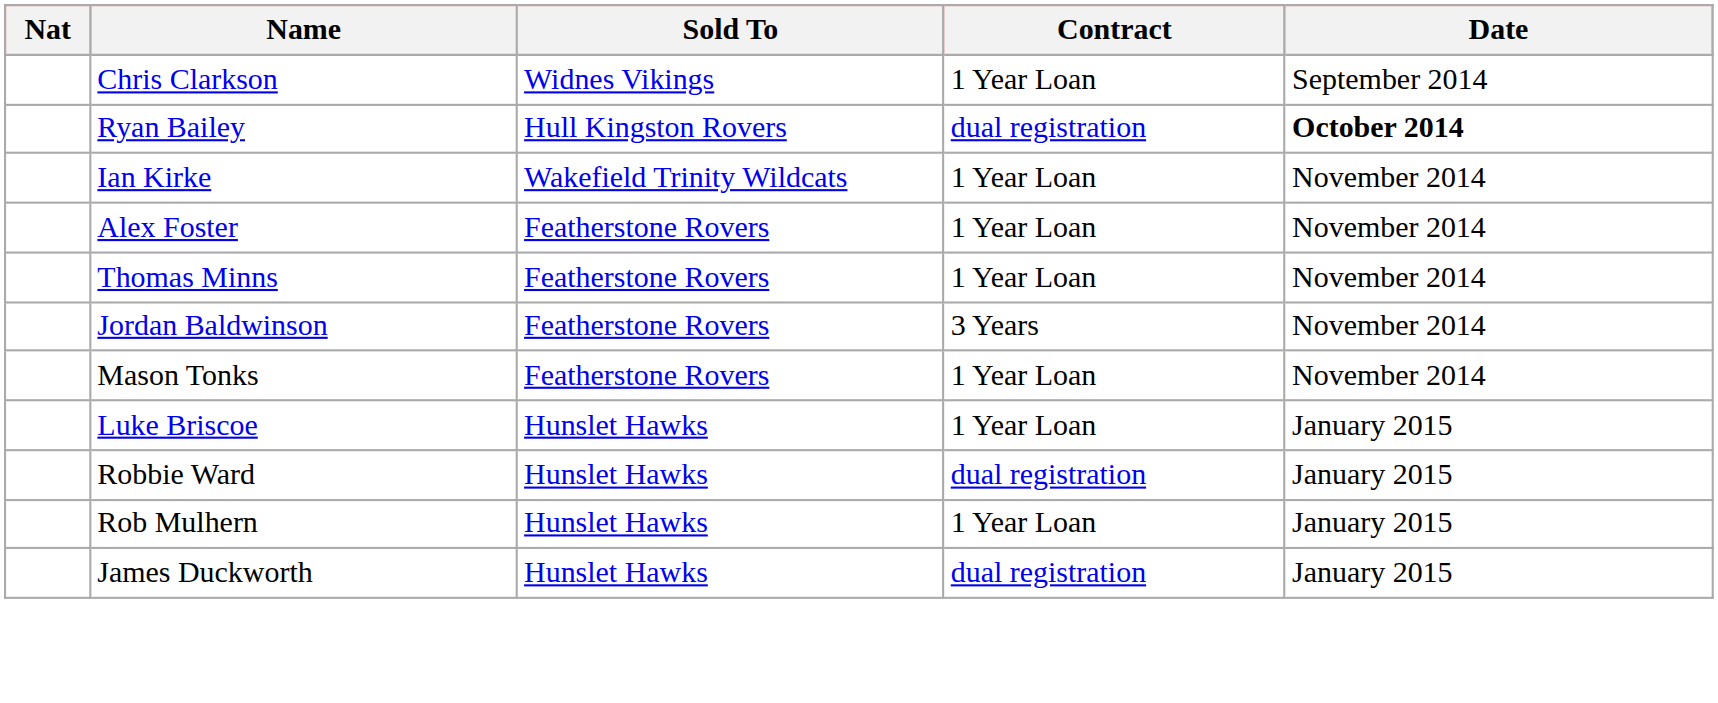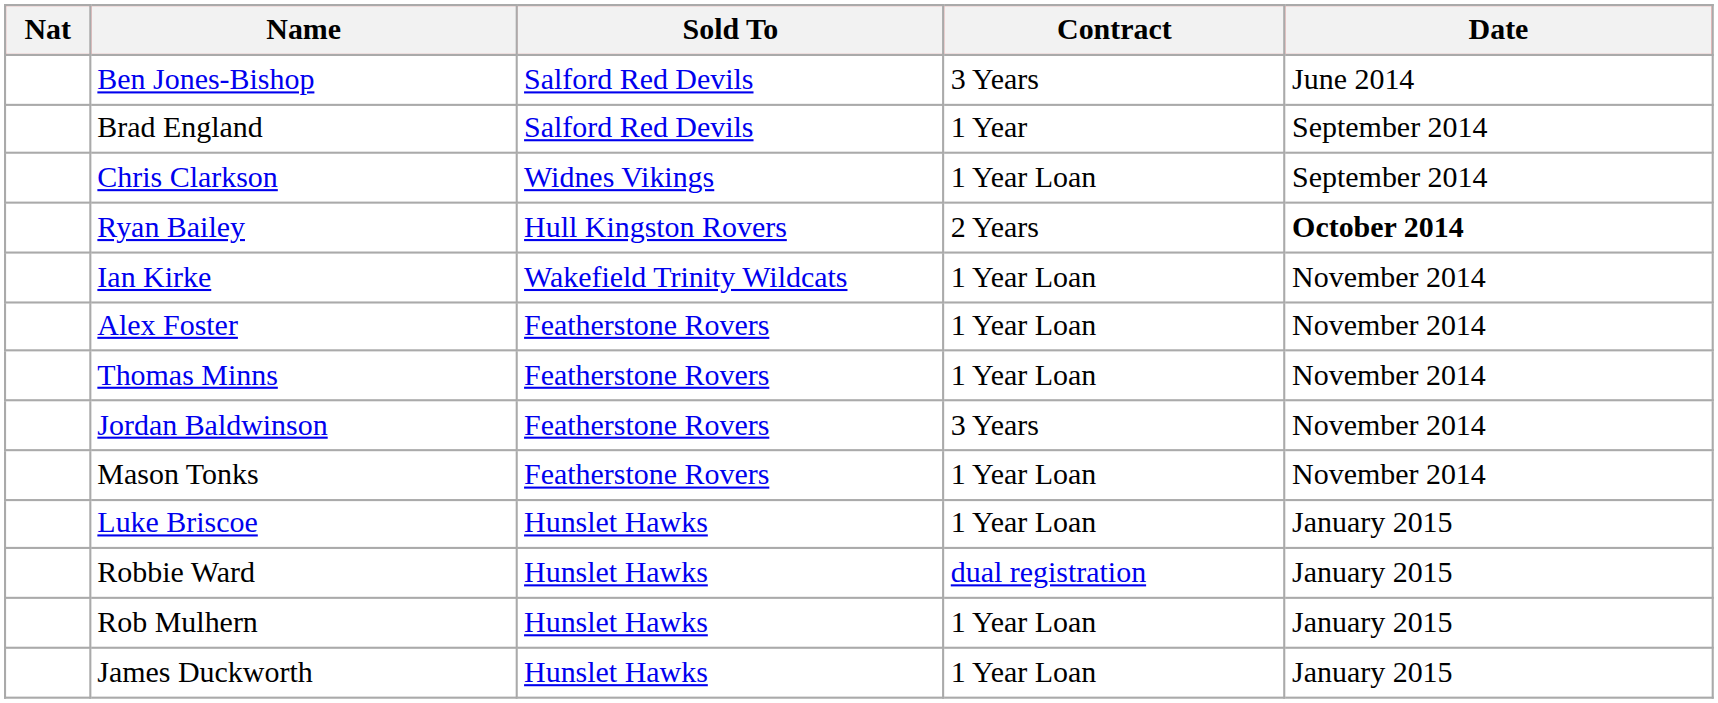+ row: Ben Jones-Bishop | Salford Red Devils | 3 Years | June 2014
+ row: Brad England | Salford Red Devils | 1 Year | September 2014
Ryan Bailey | Contract: dual registration -> 2 Years
James Duckworth | Contract: dual registration -> 1 Year Loan
